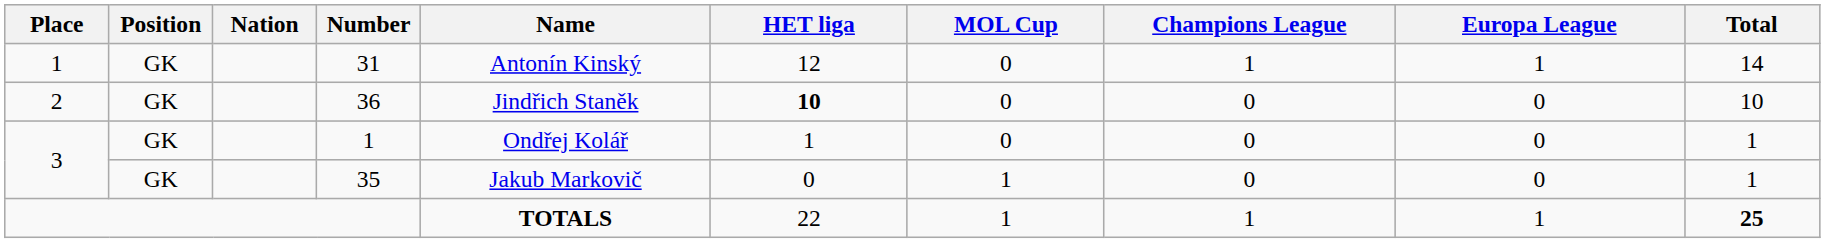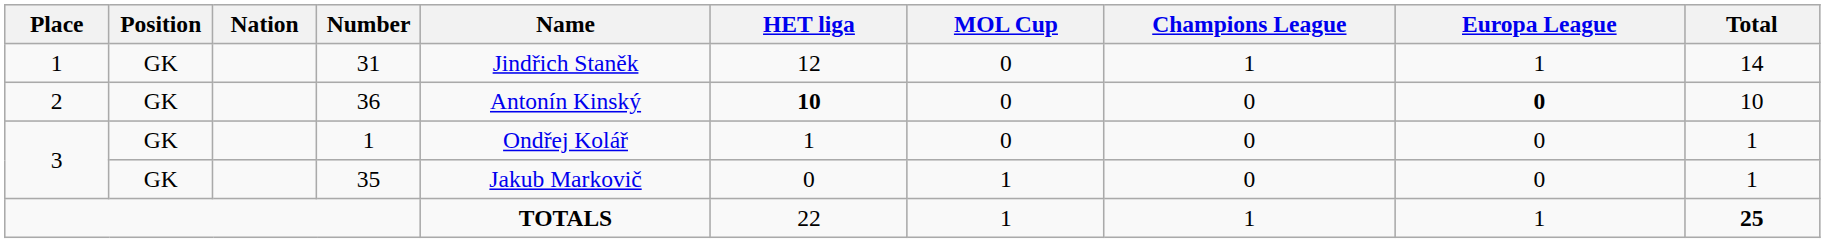31 | Name: Antonín Kinský -> Jindřich Staněk
36 | Name: Jindřich Staněk -> Antonín Kinský
36 | Europa League: normal -> bold
